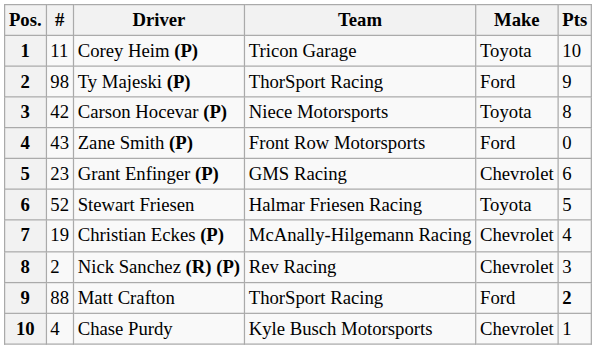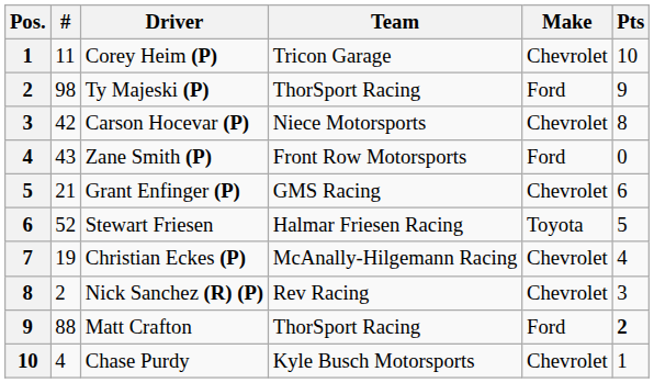Corey Heim (P) | Make: Toyota -> Chevrolet
Carson Hocevar (P) | Make: Toyota -> Chevrolet
Grant Enfinger (P) | #: 23 -> 21
